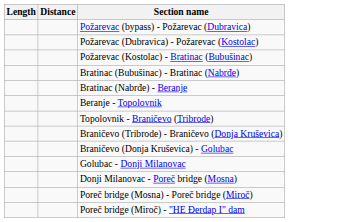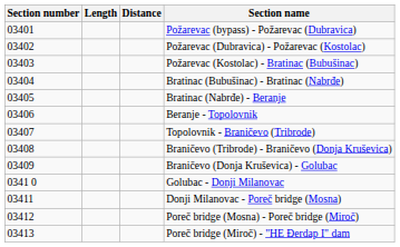+ column: Section number | 03401 | 03402 | 03403 | 03404 | 03405 | 03406 | 03407 | 03408 | 03409 | 0341 0 | 03411 | 03412 | 03413
